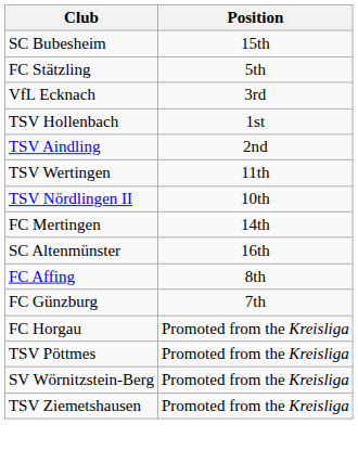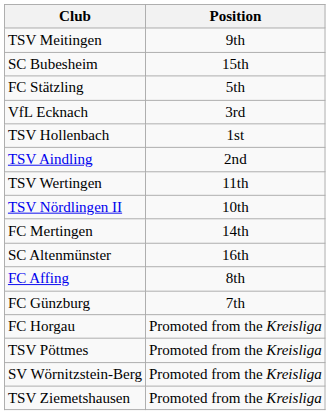+ row: TSV Meitingen | 9th
